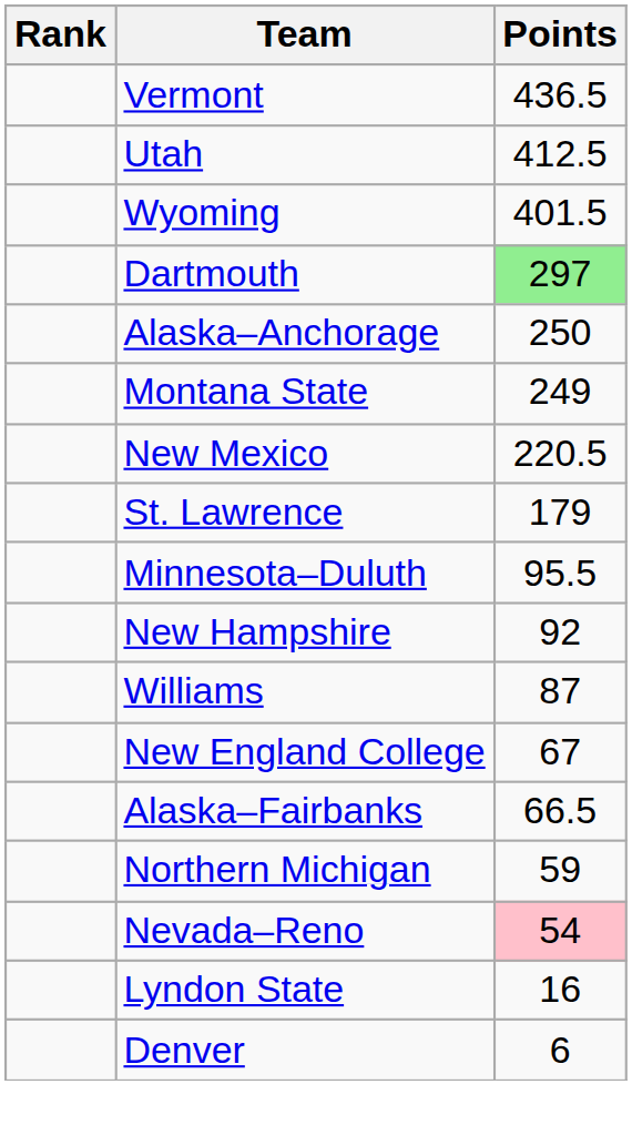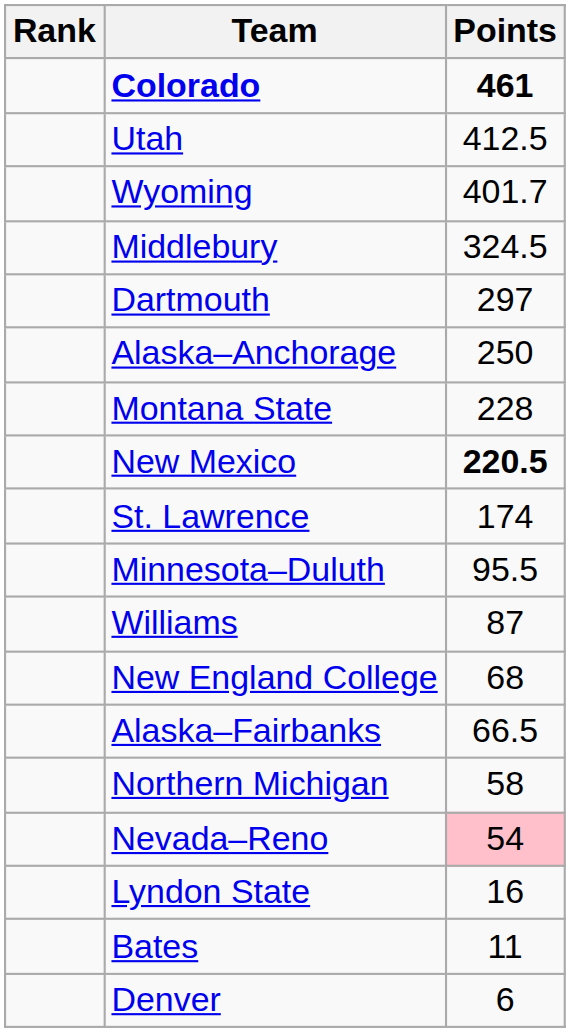+ row: Colorado | 461
- row: Vermont | 436.5
Wyoming | Points: 401.5 -> 401.7
+ row: Middlebury | 324.5
Dartmouth | Points: lightgreen background -> no background
Montana State | Points: 249 -> 228
New Mexico | Points: normal -> bold
St. Lawrence | Points: 179 -> 174
- row: New Hampshire | 92
New England College | Points: 67 -> 68
Northern Michigan | Points: 59 -> 58
+ row: Bates | 11
